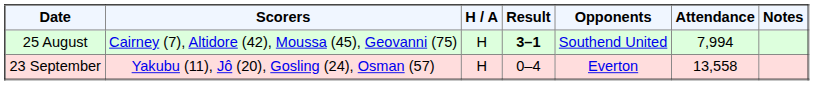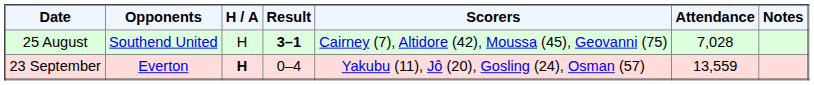columns swapped: Opponents <-> Scorers
25 August | Attendance: 7,994 -> 7,028
23 September | H / A: normal -> bold
23 September | Attendance: 13,558 -> 13,559
